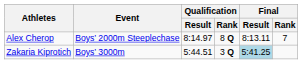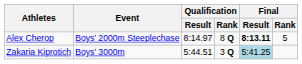Alex Cherop | Final / Result: normal -> bold
Alex Cherop | Final / Rank: 7 -> 5
